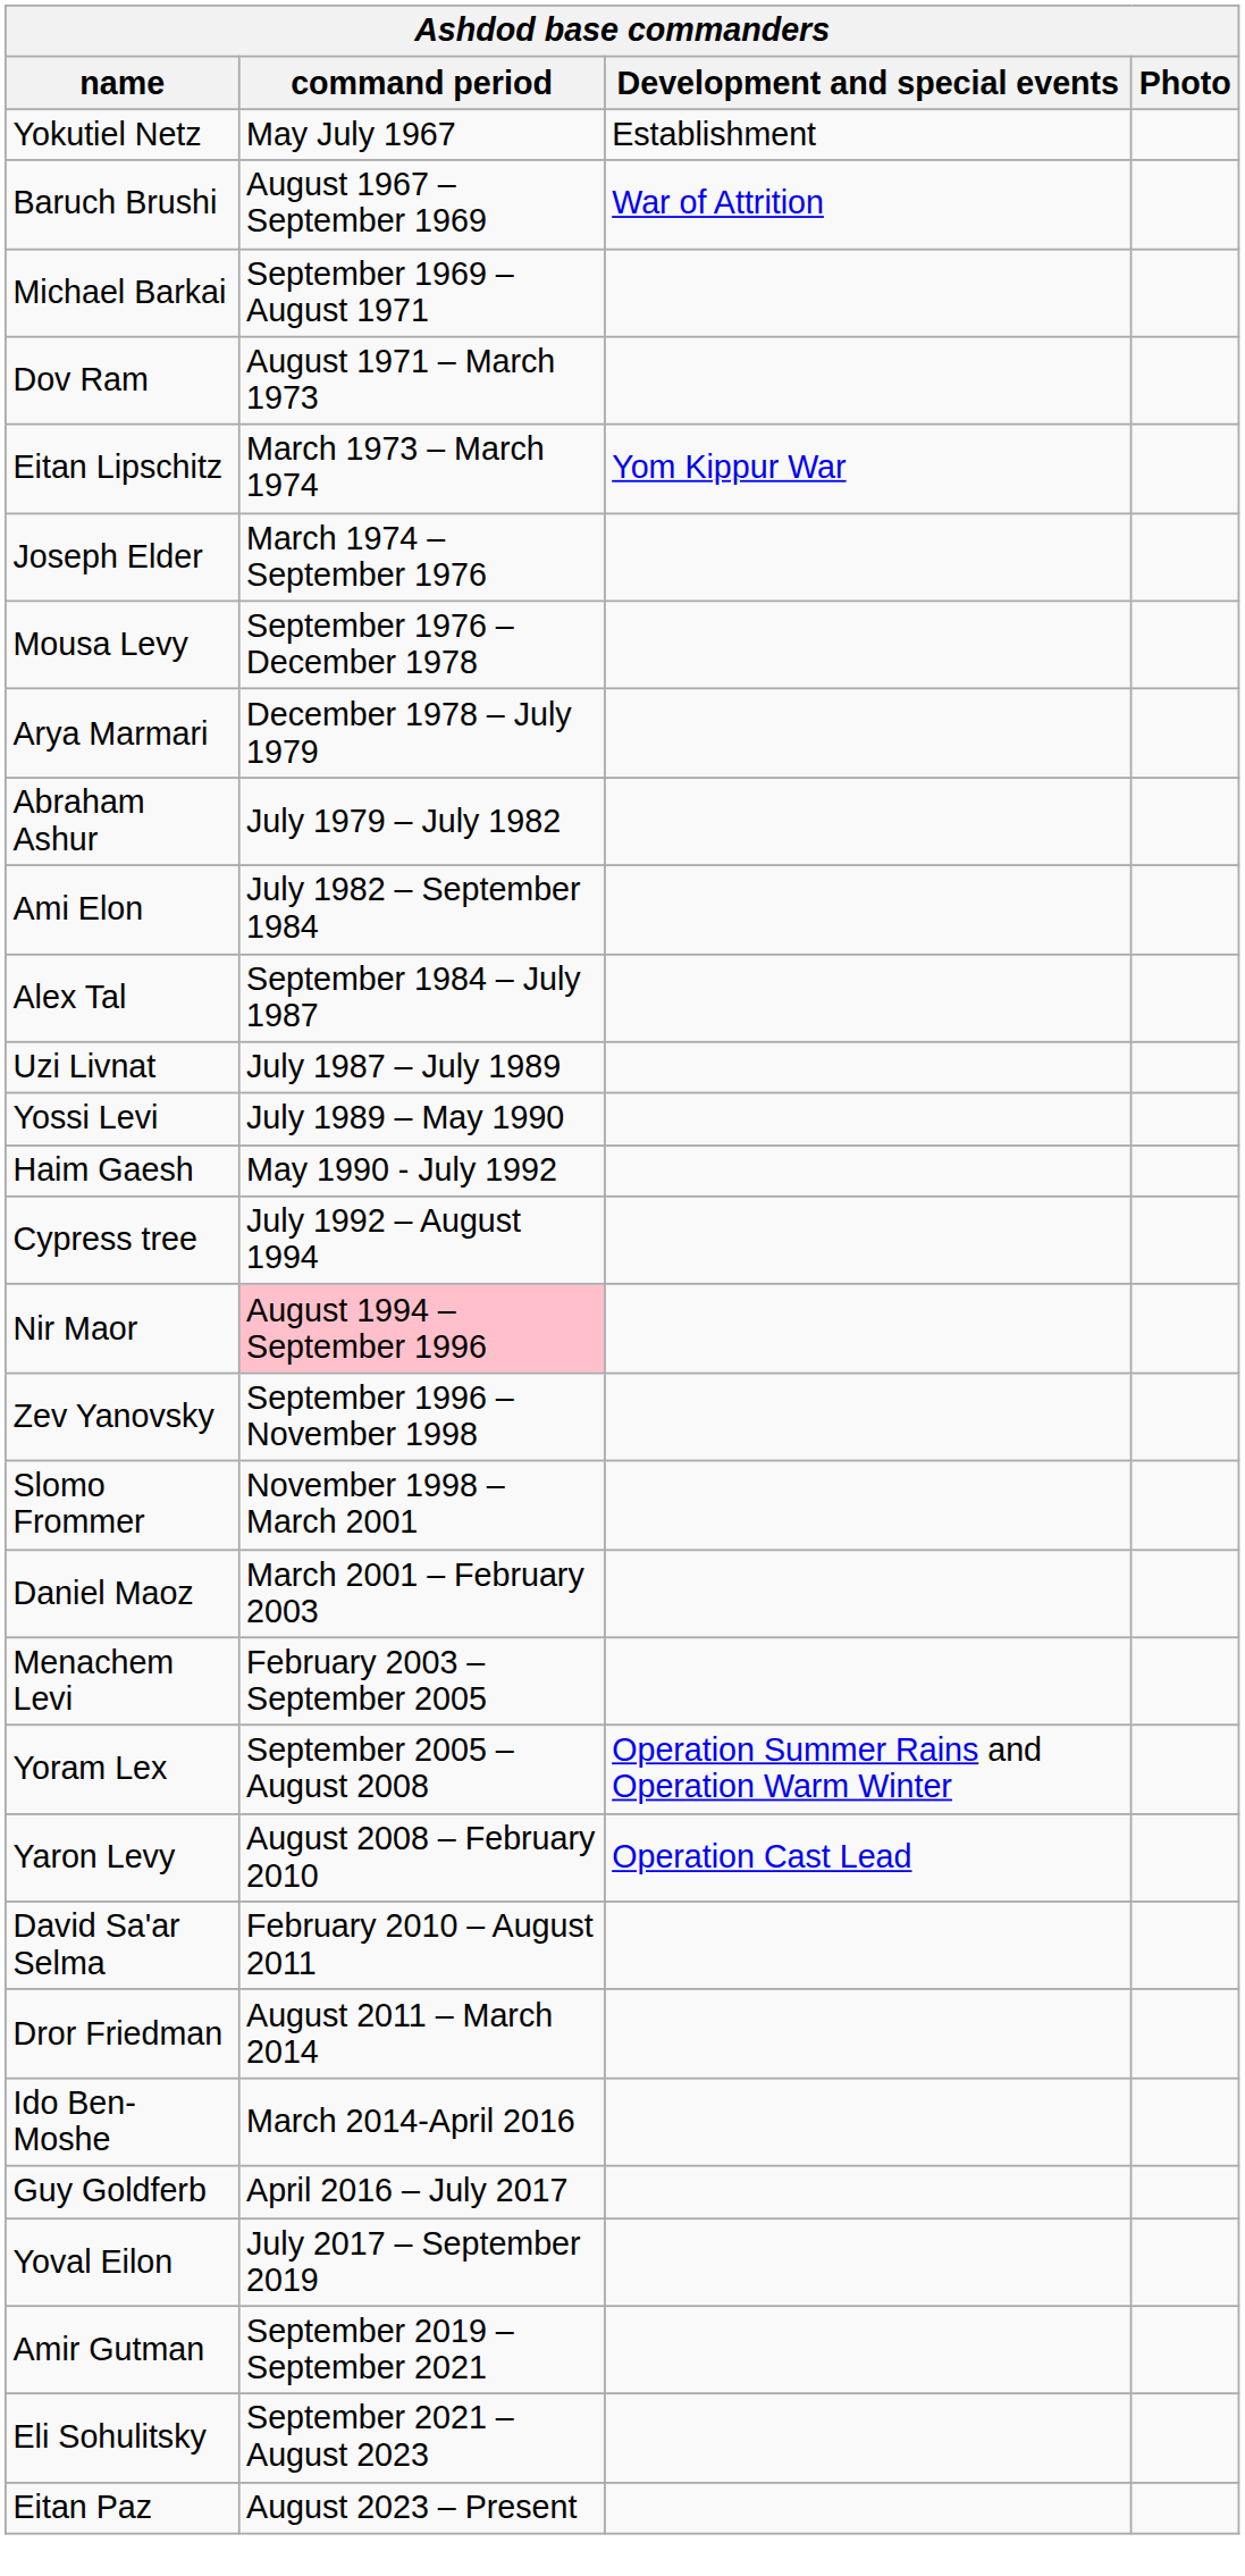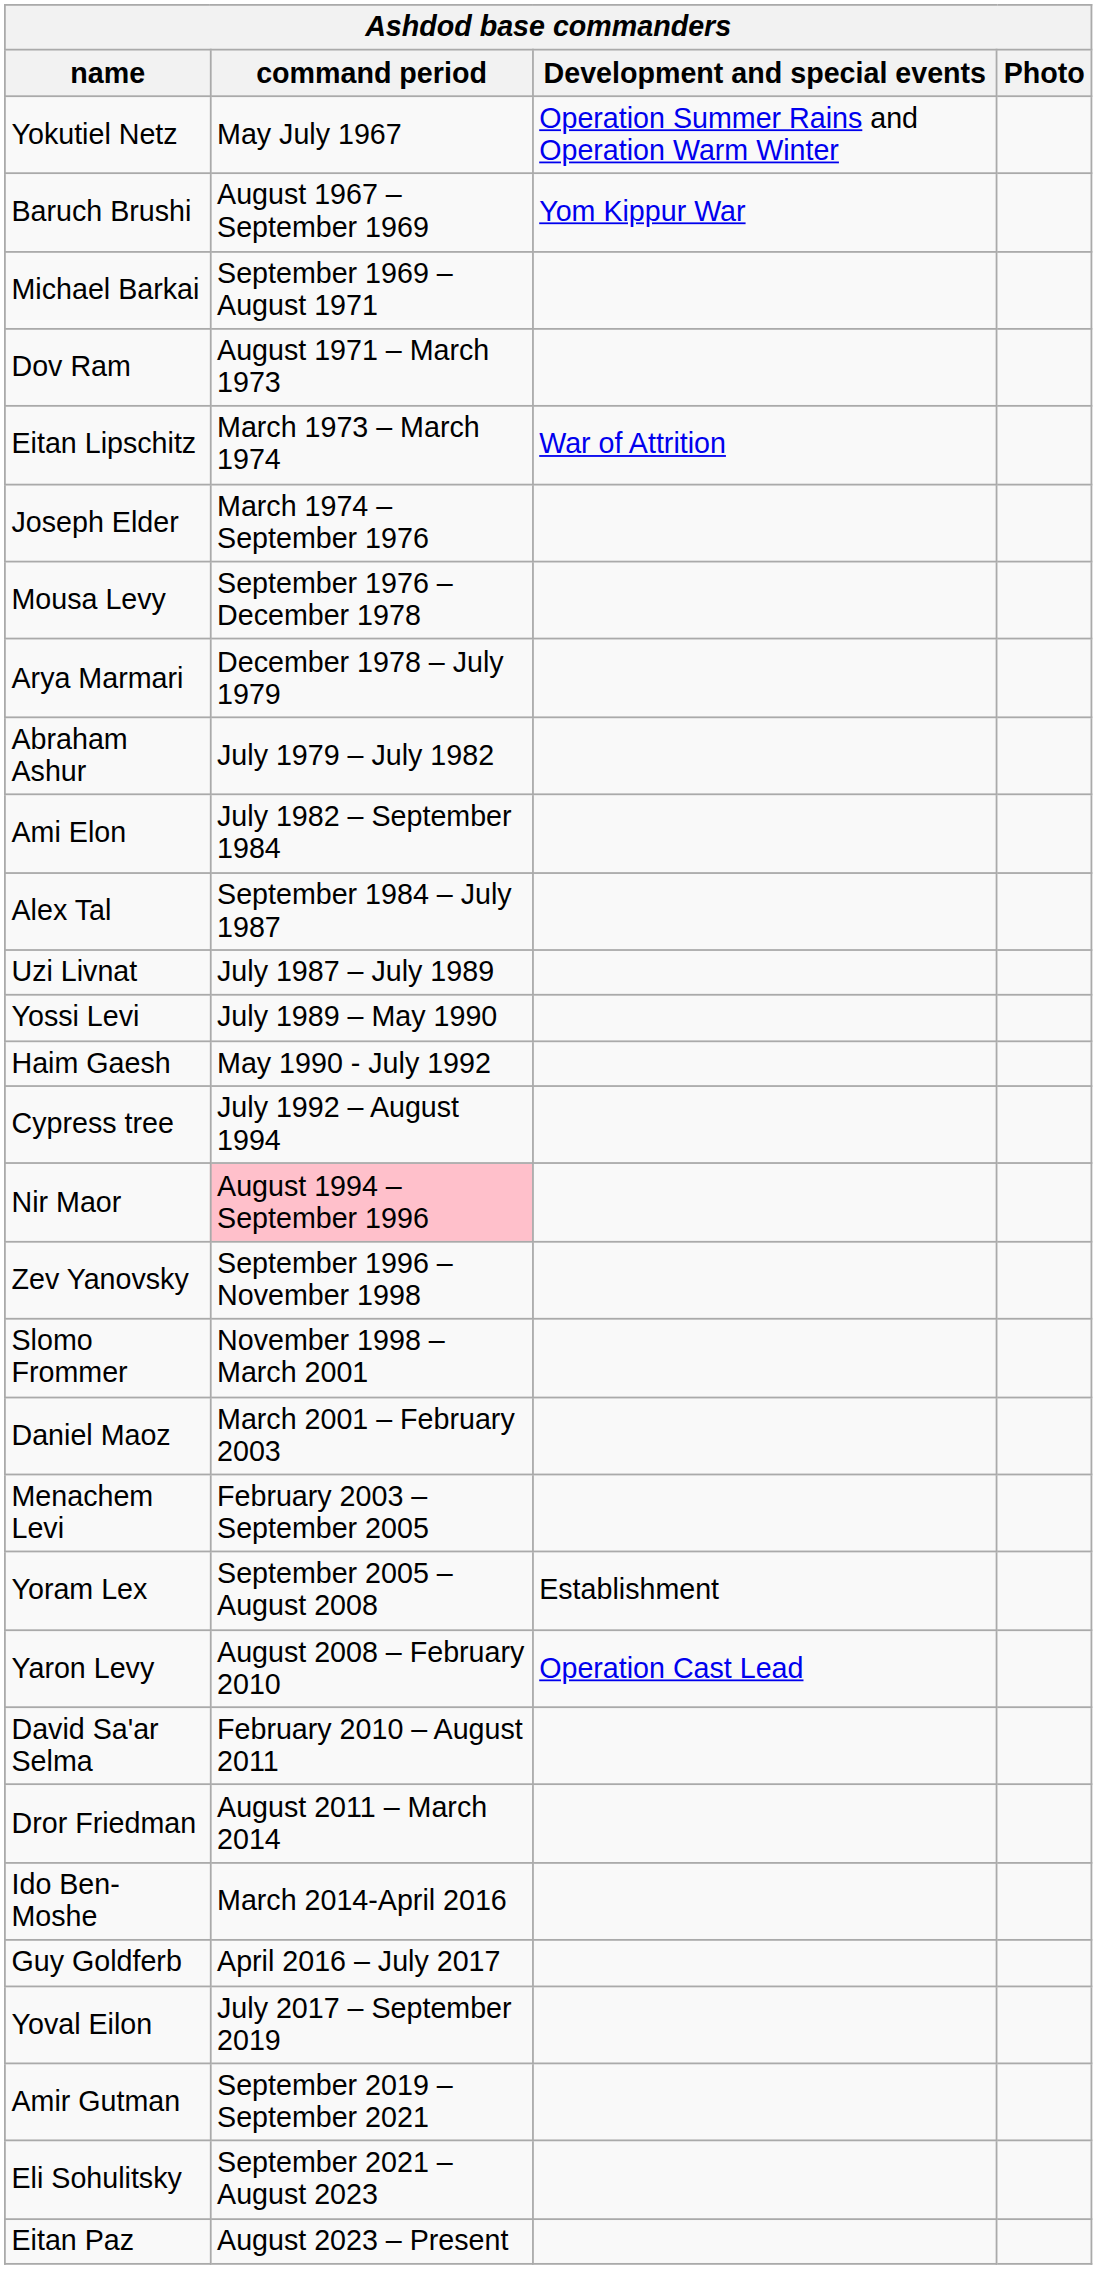Yokutiel Netz | Development and special events: Establishment -> Operation Summer Rains and Operation Warm Winter
Baruch Brushi | Development and special events: War of Attrition -> Yom Kippur War
Eitan Lipschitz | Development and special events: Yom Kippur War -> War of Attrition
Yoram Lex | Development and special events: Operation Summer Rains and Operation Warm Winter -> Establishment
